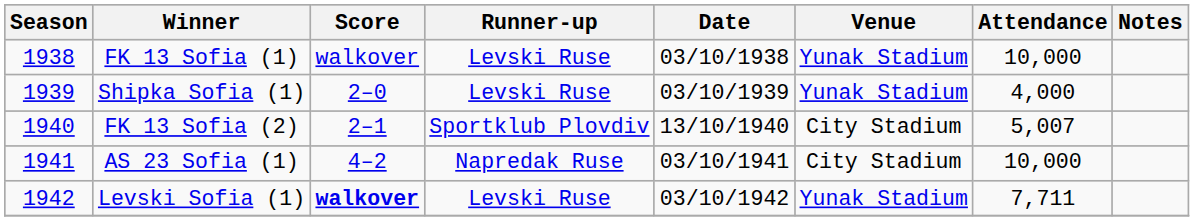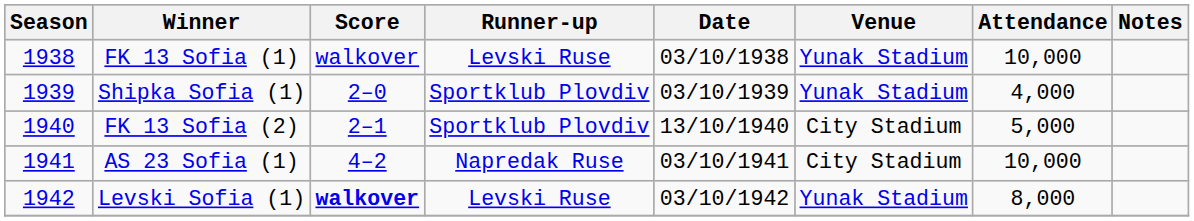Shipka Sofia (1) | Runner-up: Levski Ruse -> Sportklub Plovdiv
FK 13 Sofia (2) | Attendance: 5,007 -> 5,000
Levski Sofia (1) | Attendance: 7,711 -> 8,000
